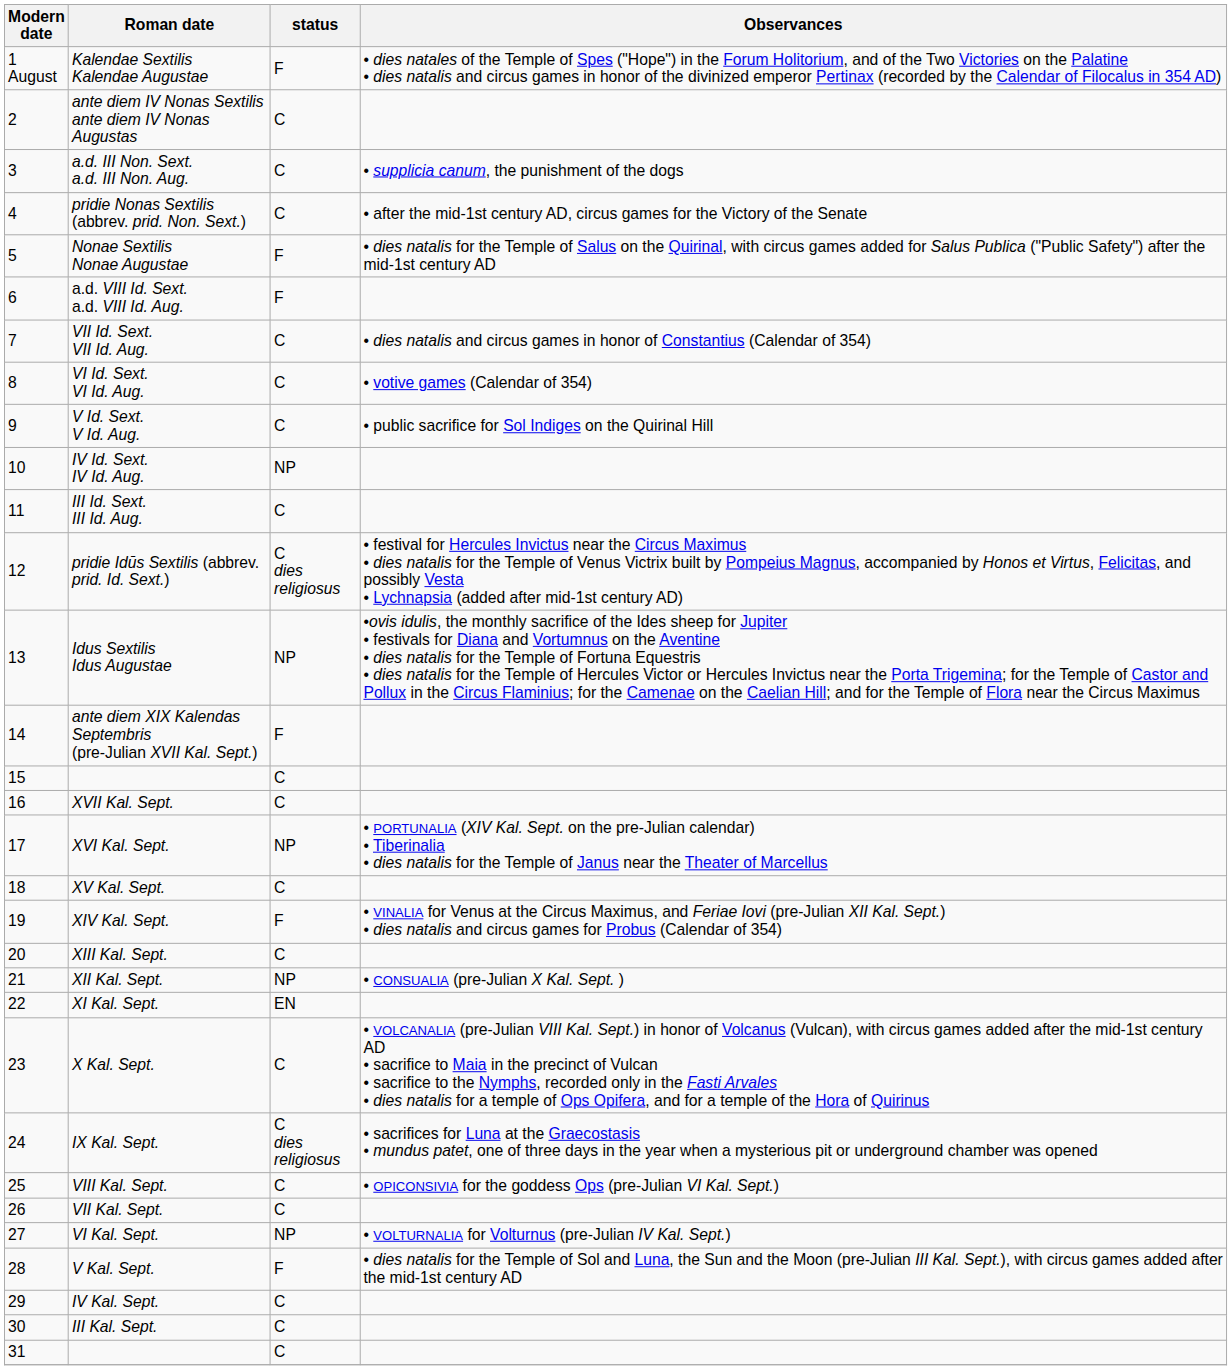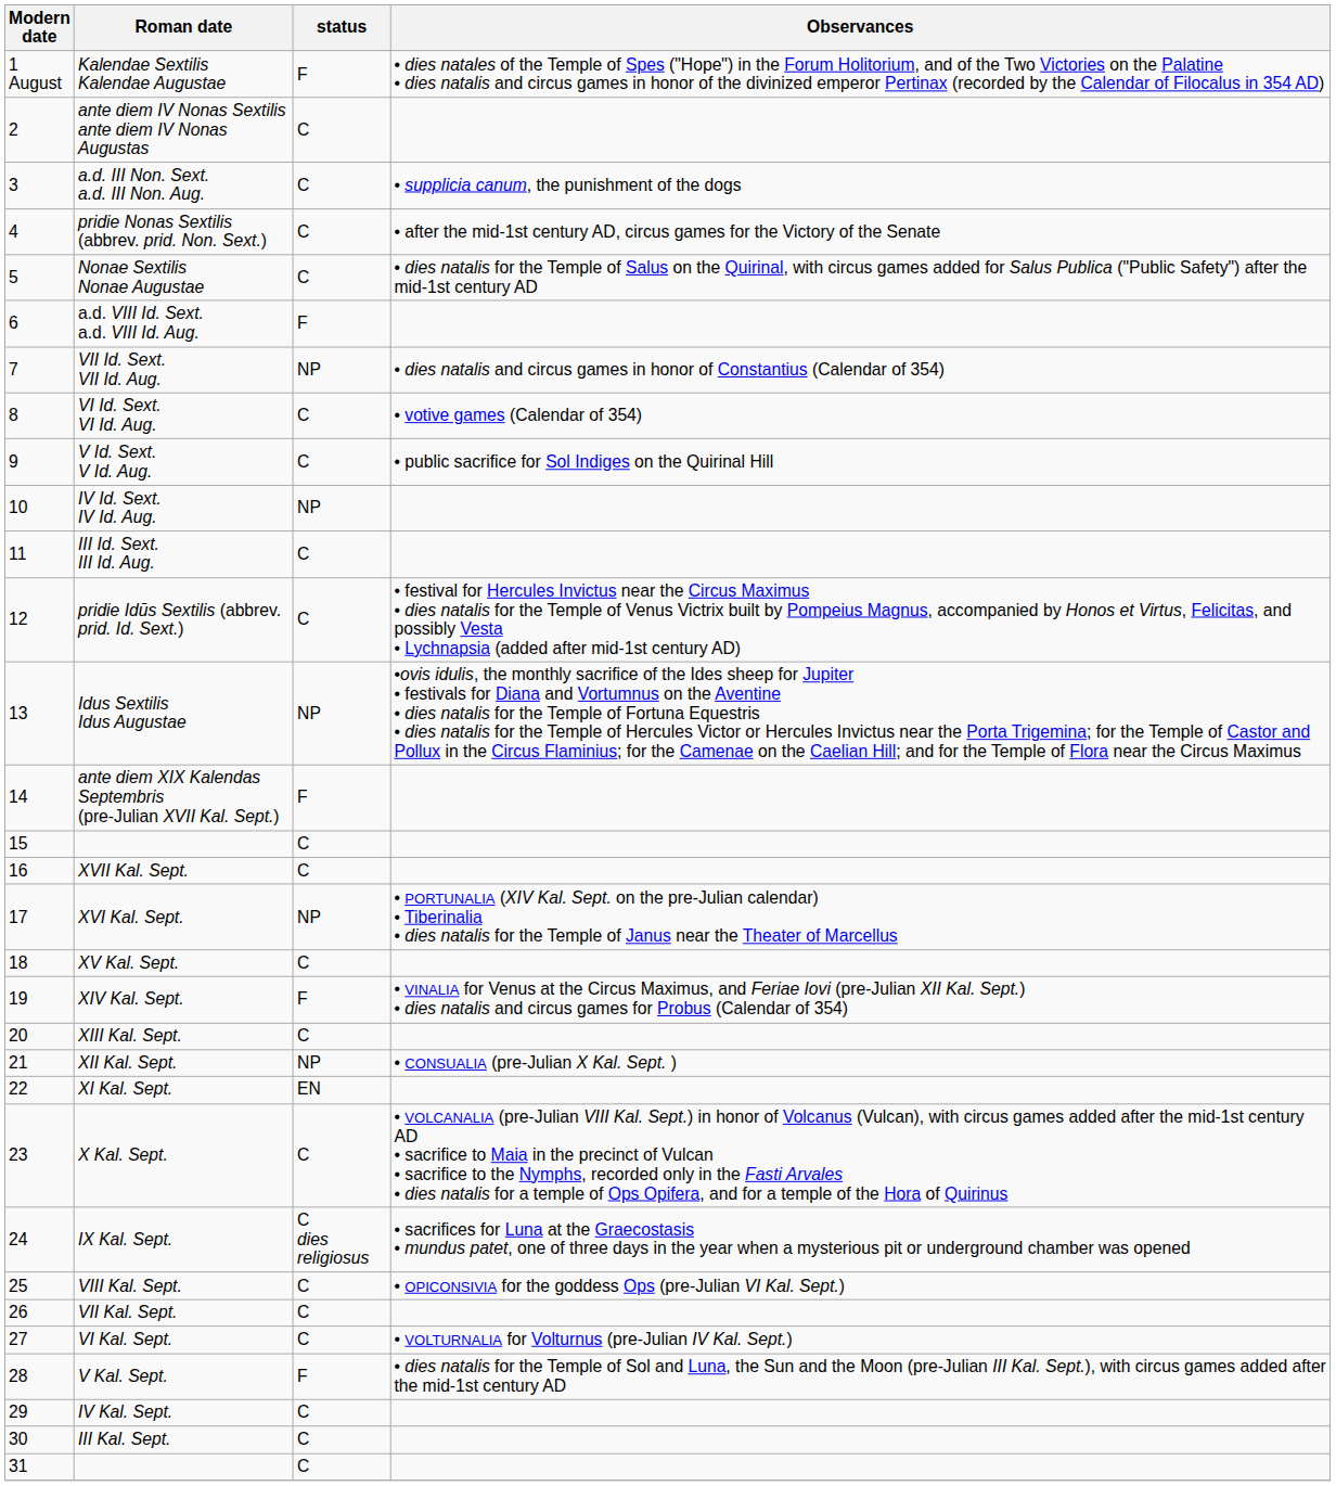Nonae Sextilis Nonae Augustae | status: F -> C
VII Id. Sext. VII Id. Aug. | status: C -> NP
pridie Idūs Sextilis (abbrev. prid. Id. Sext.) | status: C dies religiosus -> C
VI Kal. Sept. | status: NP -> C
